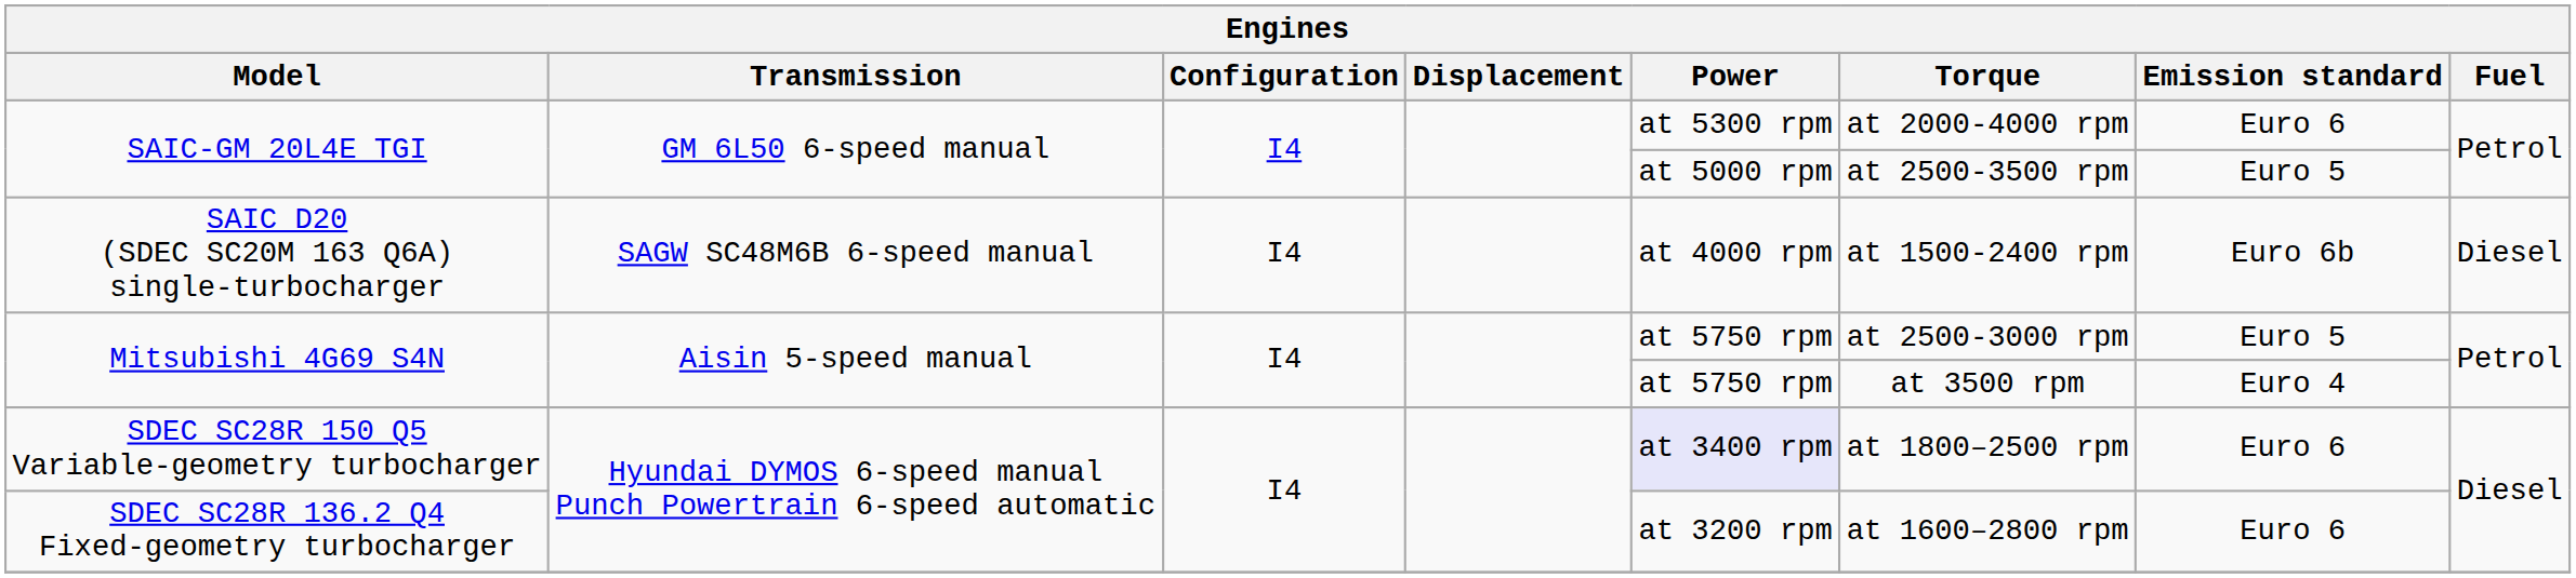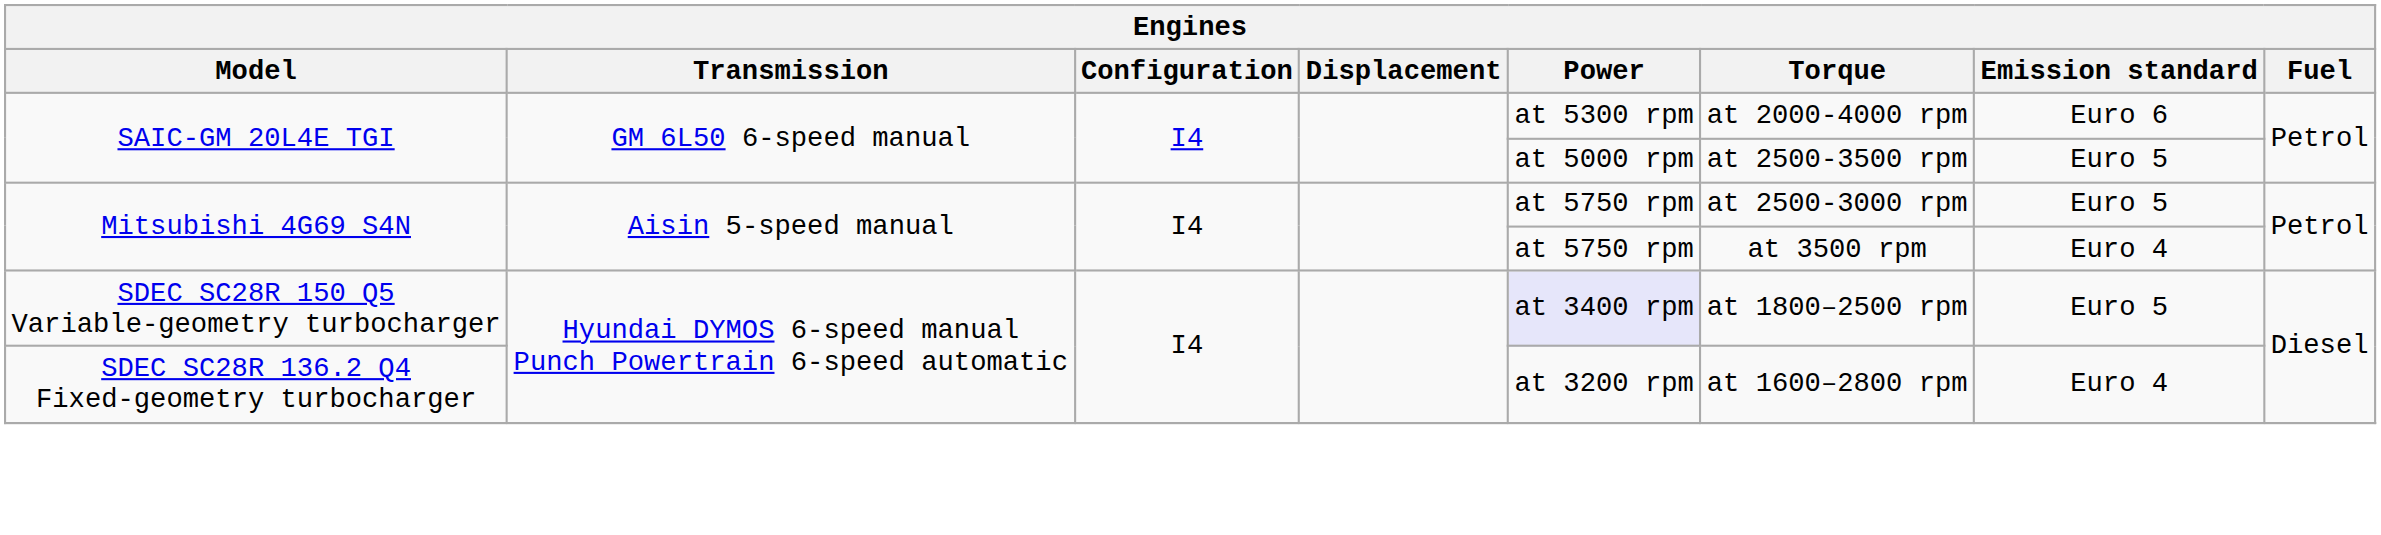- row: SAIC D20 (SDEC SC20M 163 Q6A) single-turbocharger | SAGW SC48M6B 6-speed manual | I4 | at 4000 rpm | at 1500-2400 rpm | Euro 6b | Diesel
SDEC SC28R 150 Q5 Variable-geometry turbocharger | Emission standard: Euro 6 -> Euro 5
SDEC SC28R 136.2 Q4 Fixed-geometry turbocharger | Emission standard: Euro 6 -> Euro 4
